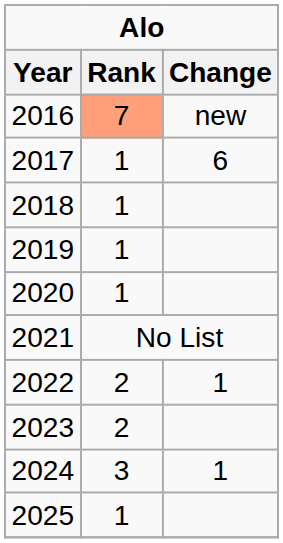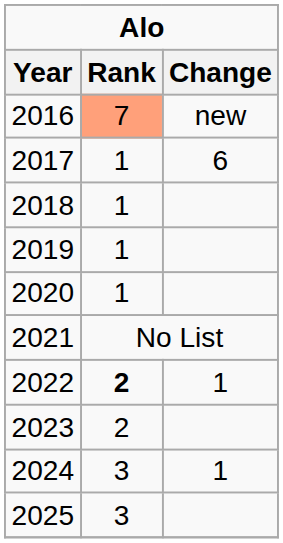2022 | Rank: normal -> bold
2025 | Rank: 1 -> 3
